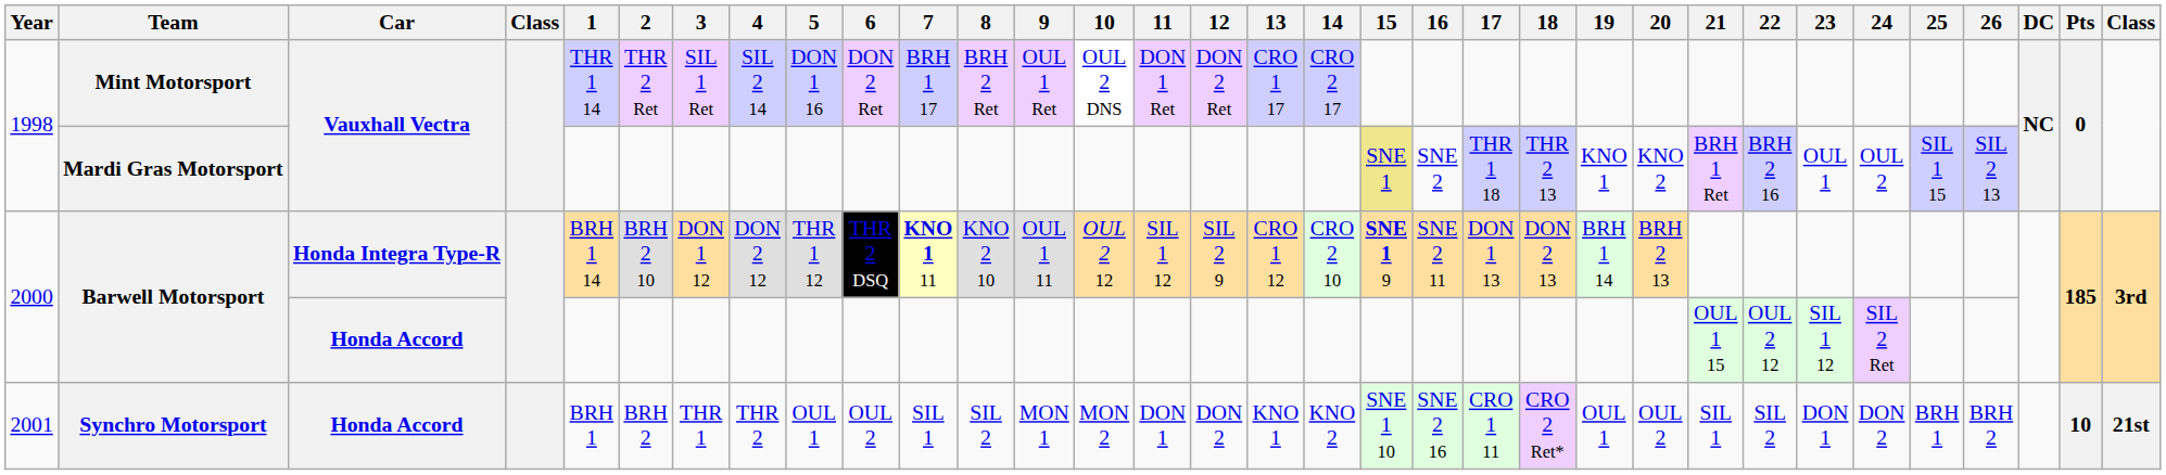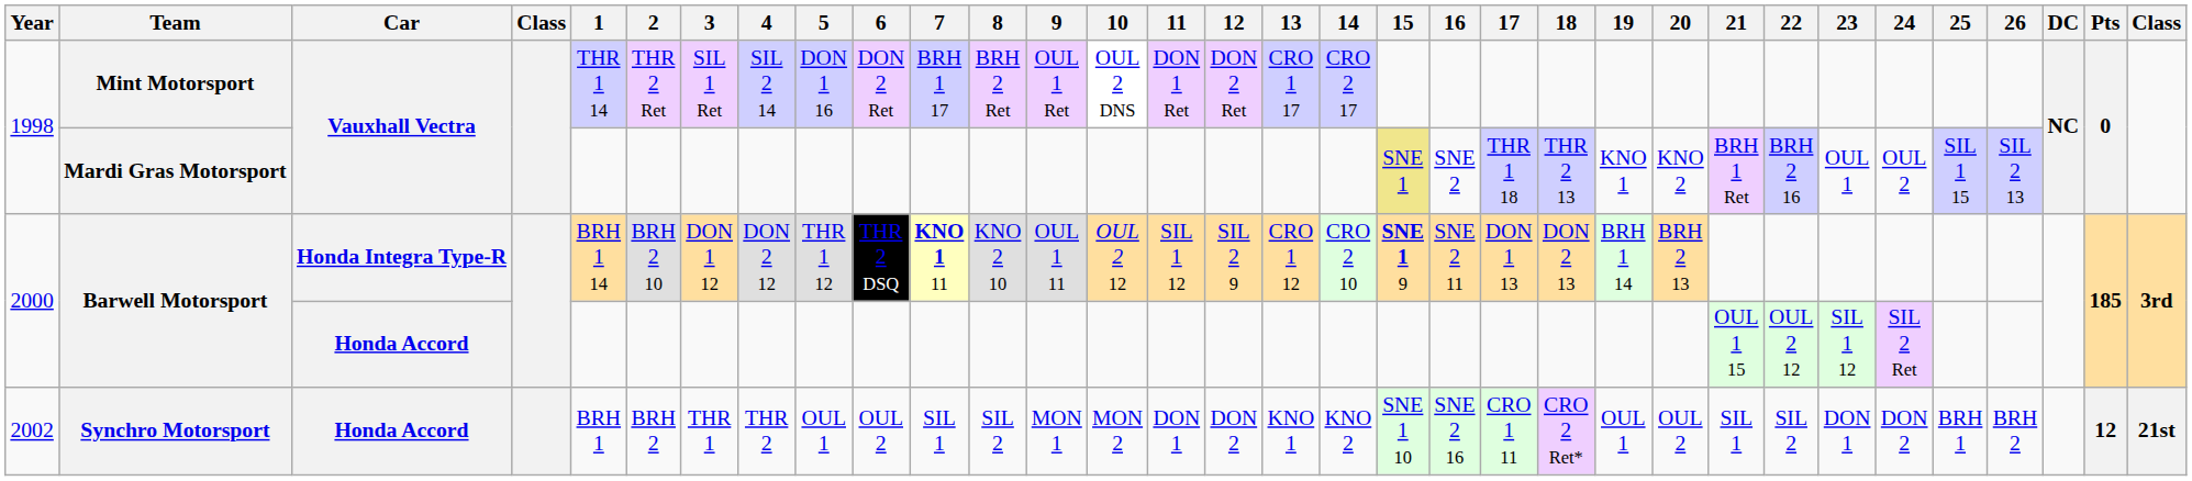Synchro Motorsport | Year: 2001 -> 2002
Synchro Motorsport | Pts: 10 -> 12
